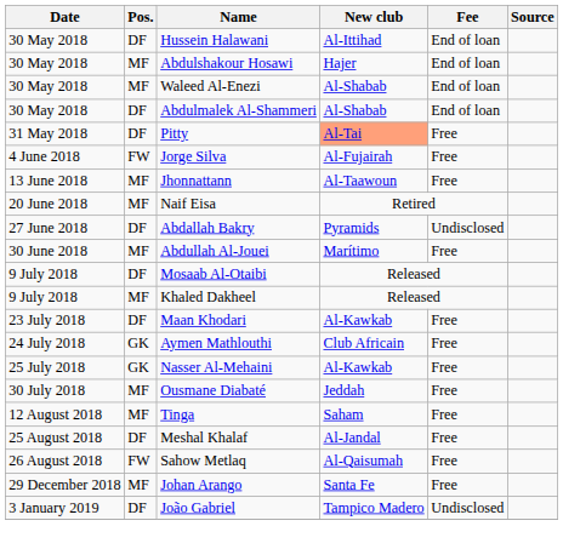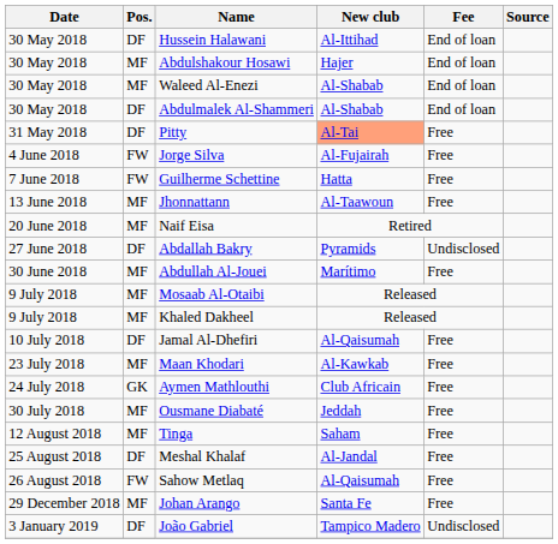+ row: 7 June 2018 | FW | Guilherme Schettine | Hatta | Free
Mosaab Al-Otaibi | Pos.: DF -> MF
+ row: 10 July 2018 | DF | Jamal Al-Dhefiri | Al-Qaisumah | Free
Maan Khodari | Pos.: DF -> MF
- row: 25 July 2018 | GK | Nasser Al-Mehaini | Al-Kawkab | Free
